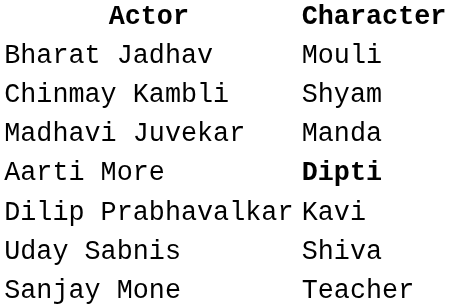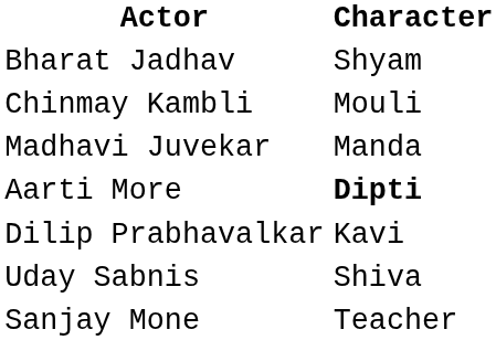Bharat Jadhav | Character: Mouli -> Shyam
Chinmay Kambli | Character: Shyam -> Mouli
